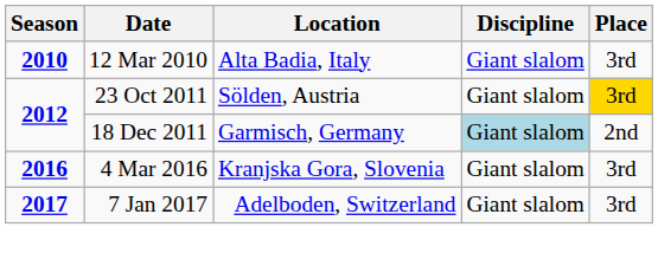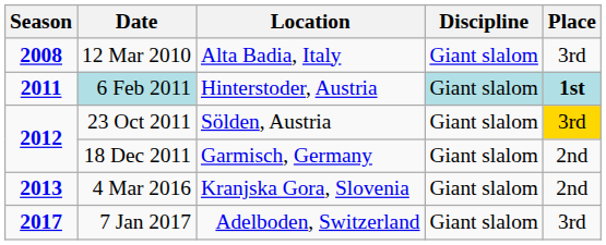12 Mar 2010 | Season: 2010 -> 2008
+ row: 2011 | 6 Feb 2011 | Hinterstoder, Austria | Giant slalom | 1st
18 Dec 2011 | Discipline: lightblue background -> no background
4 Mar 2016 | Season: 2016 -> 2013
4 Mar 2016 | Place: 3rd -> 2nd
